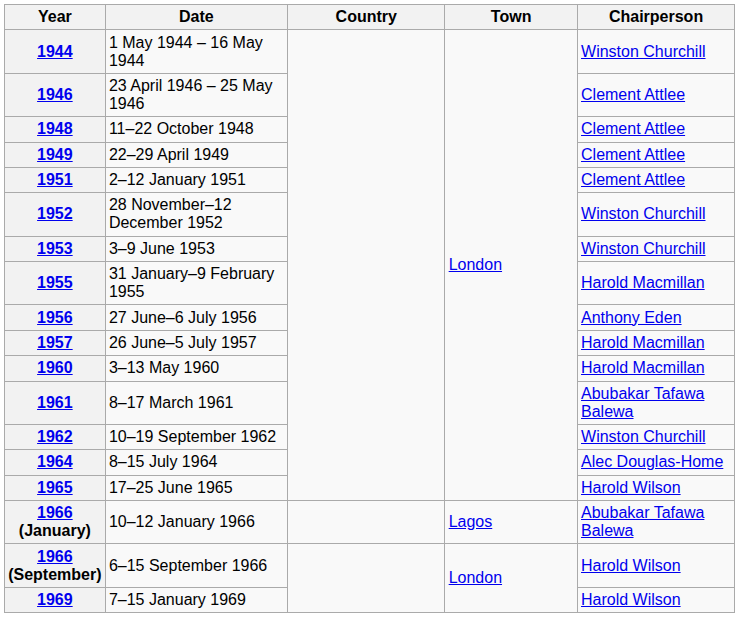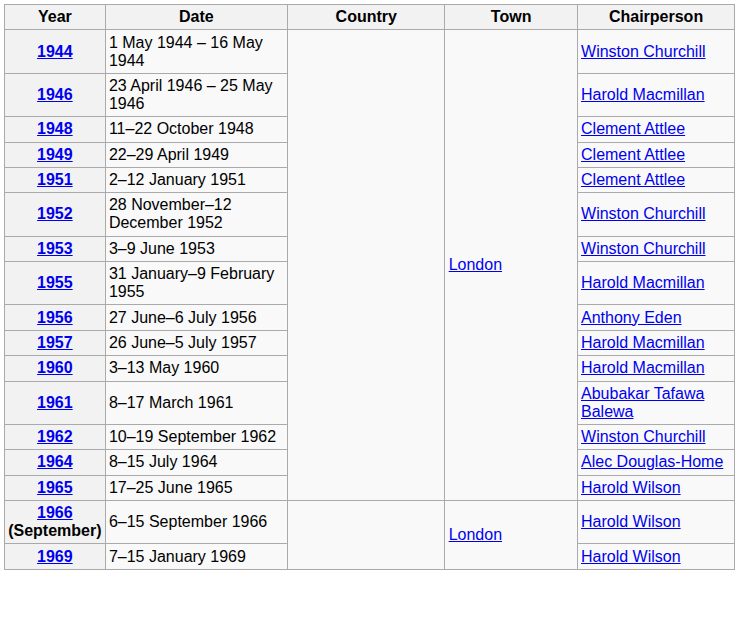1946 | Chairperson: Clement Attlee -> Harold Macmillan
- row: 1966 (January) | 10–12 January 1966 | Lagos | Abubakar Tafawa Balewa
